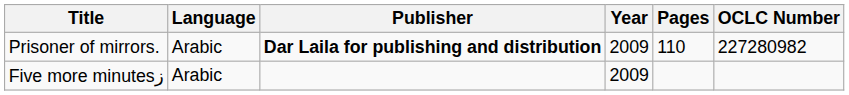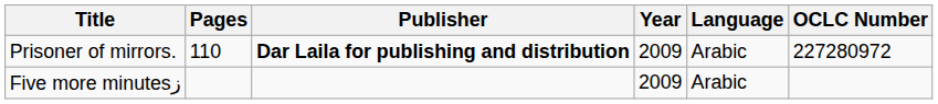columns swapped: Language <-> Pages
Prisoner of mirrors. | OCLC Number: 227280982 -> 227280972
